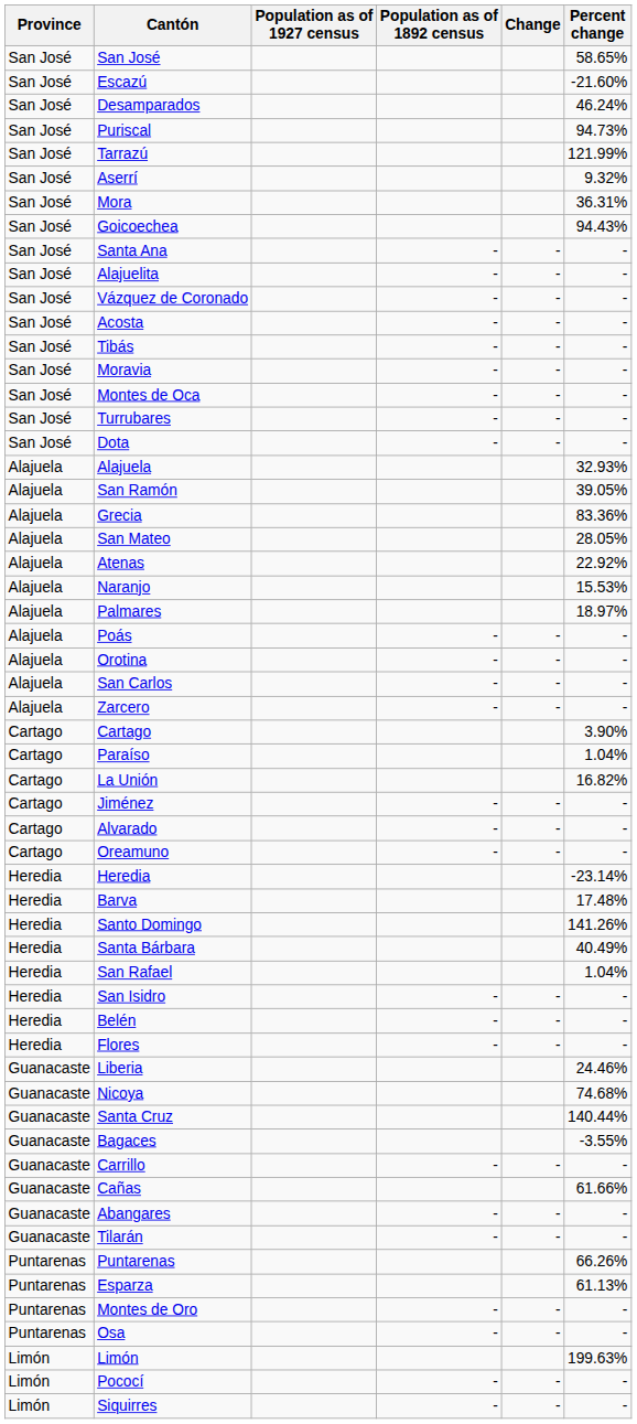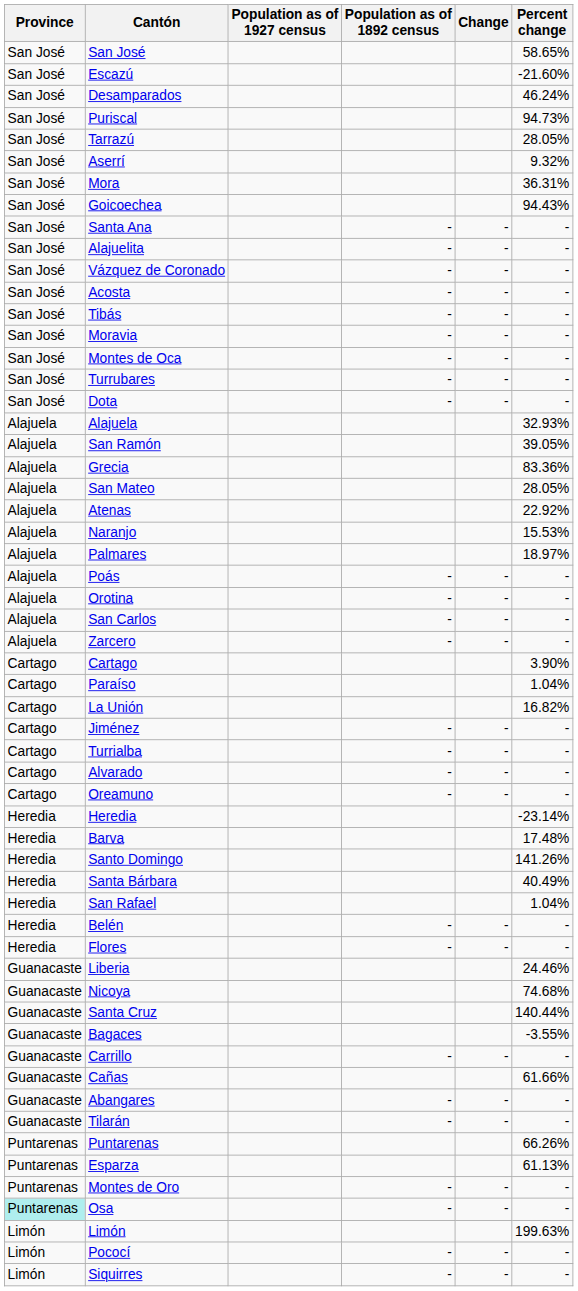Tarrazú | Percent change: 121.99% -> 28.05%
+ row: Cartago | Turrialba | - | - | -
- row: Heredia | San Isidro | - | - | -
Osa | Province: no background -> paleturquoise background
